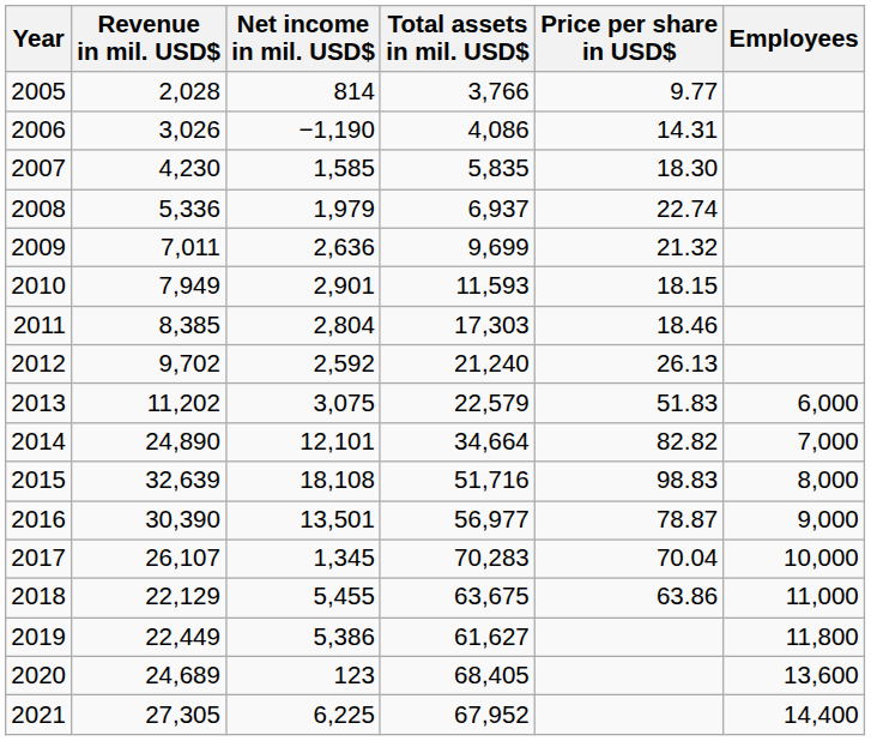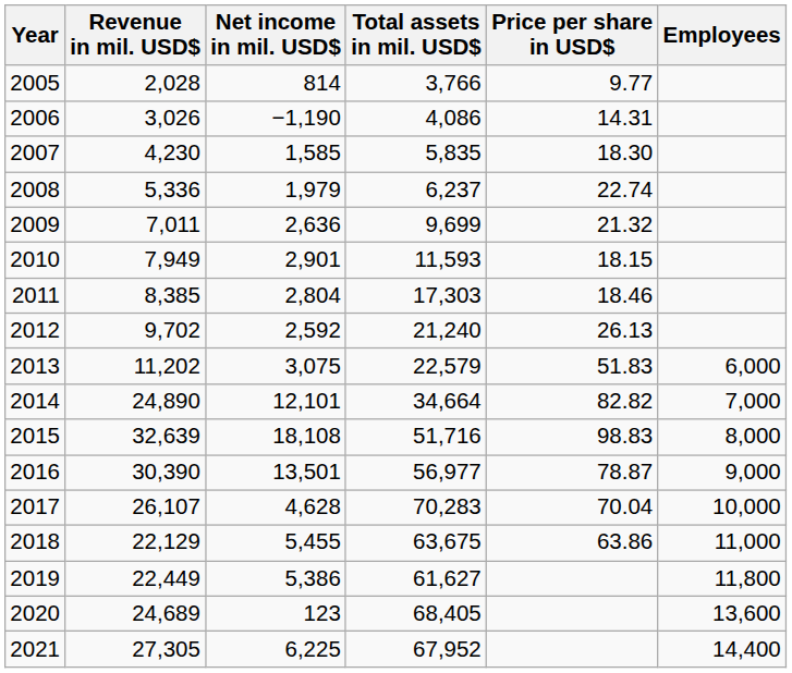2008 | Total assets in mil. USD$: 6,937 -> 6,237
2017 | Net income in mil. USD$: 1,345 -> 4,628
